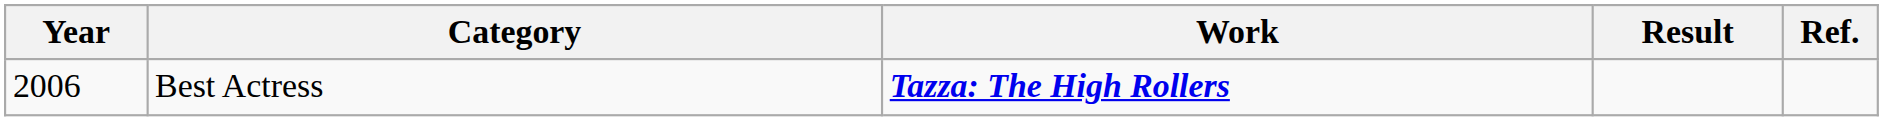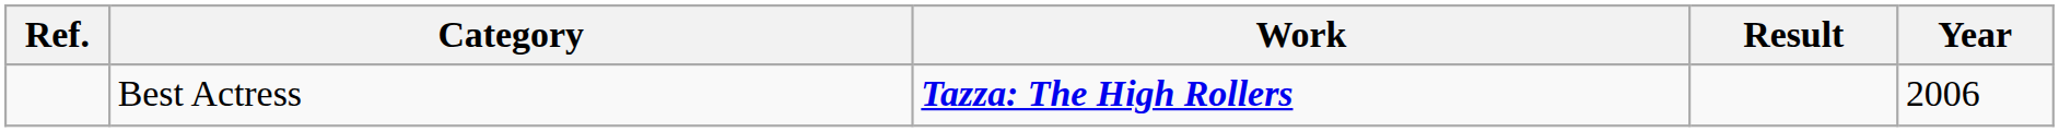columns swapped: Year <-> Ref.
